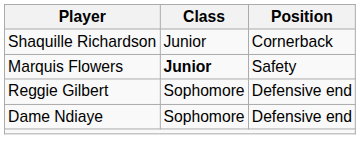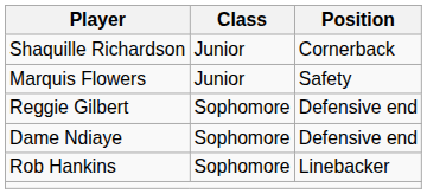Marquis Flowers | Class: bold -> normal
+ row: Rob Hankins | Sophomore | Linebacker
